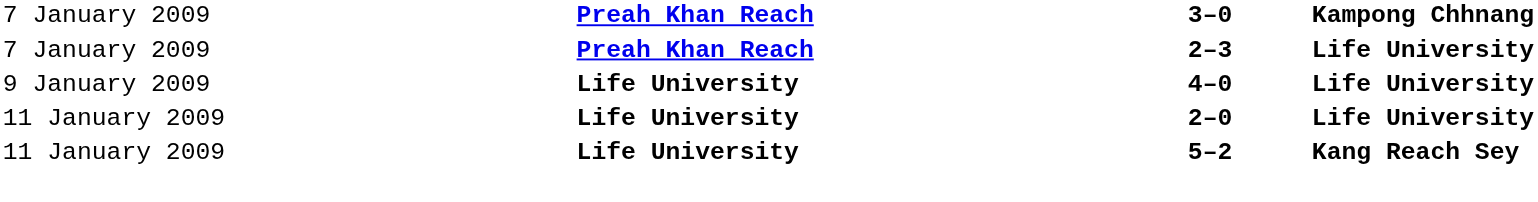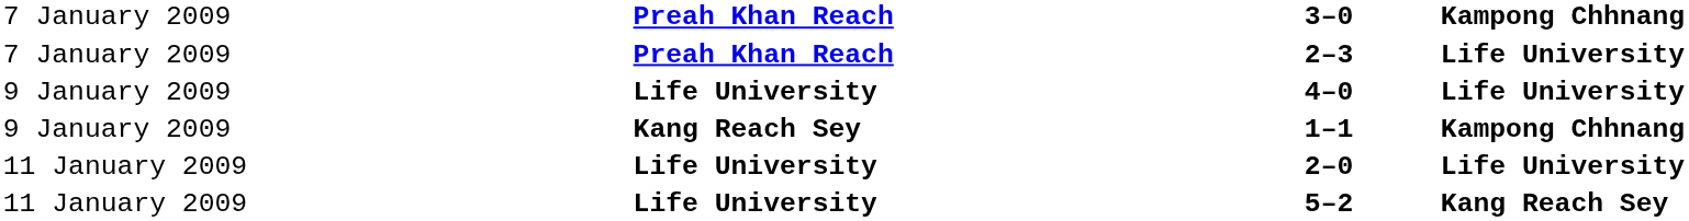+ row: 9 January 2009 | Kang Reach Sey | 1–1 | Kampong Chhnang
